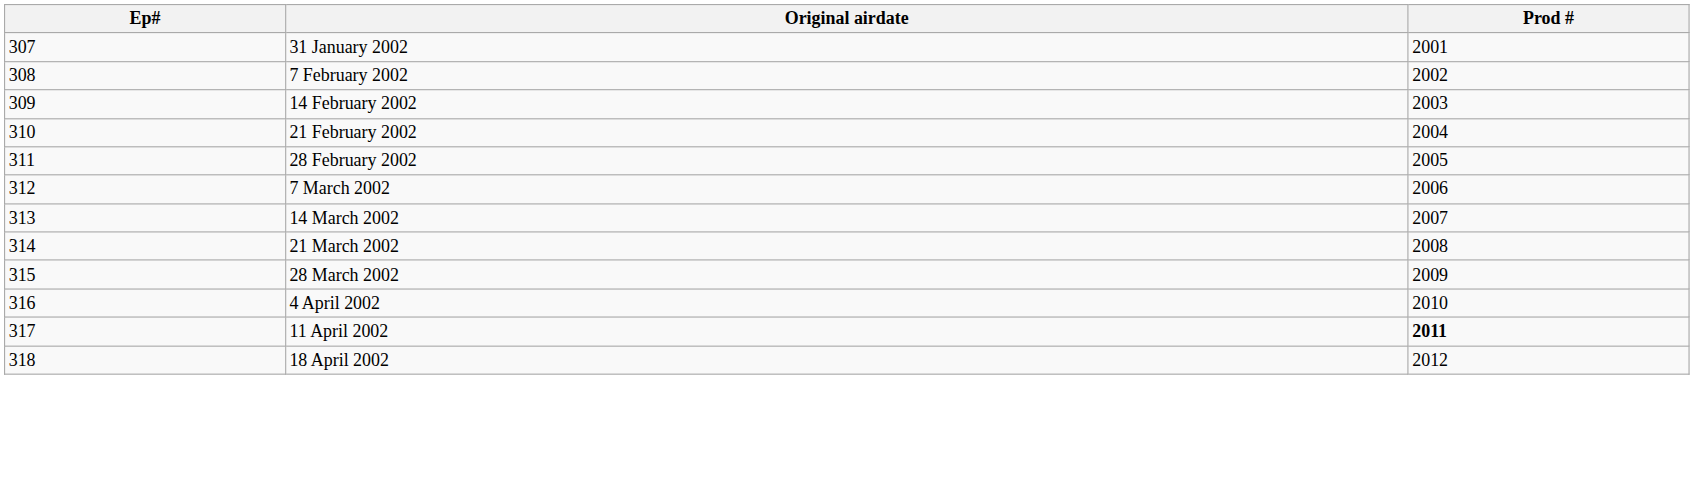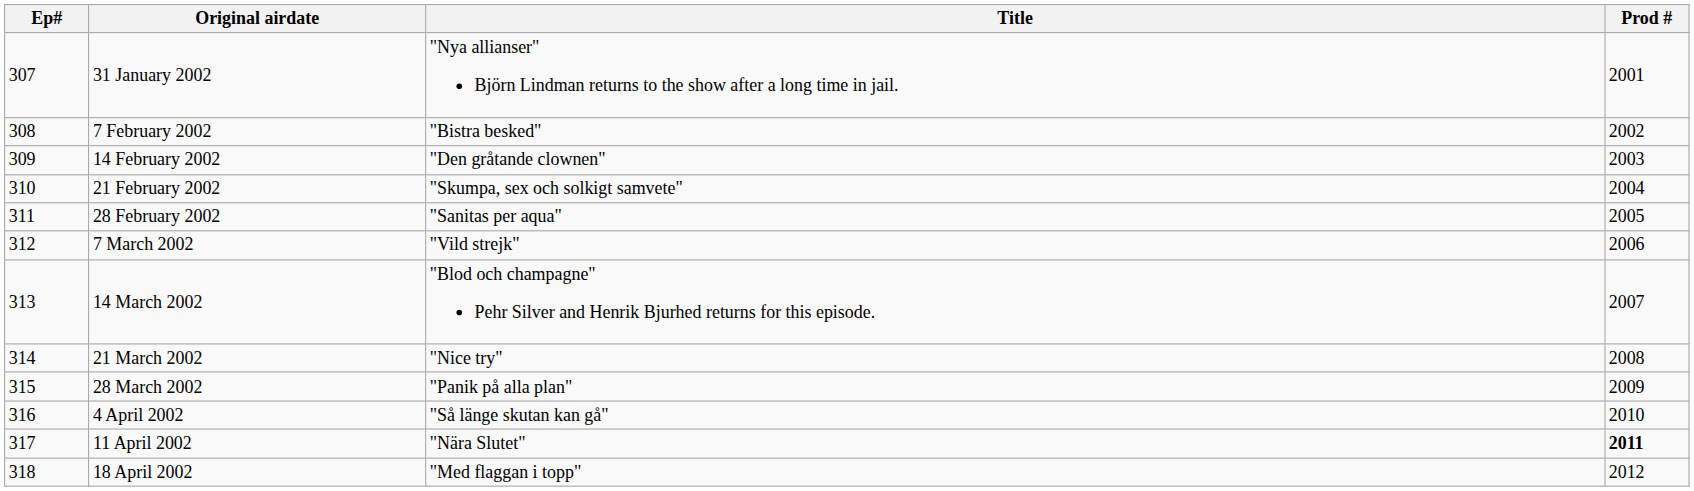+ column: Title | "Nya allianser" Björn Lindman returns to the show after a long time in jail. | "Bistra besked" | "Den gråtande clownen" | "Skumpa, sex och solkigt samvete" | "Sanitas per aqua" | "Vild strejk" | "Blod och champagne" Pehr Silver and Henrik Bjurhed returns for this episode. | "Nice try" | "Panik på alla plan" | "Så länge skutan kan gå" | "Nära Slutet" | "Med flaggan i topp"
